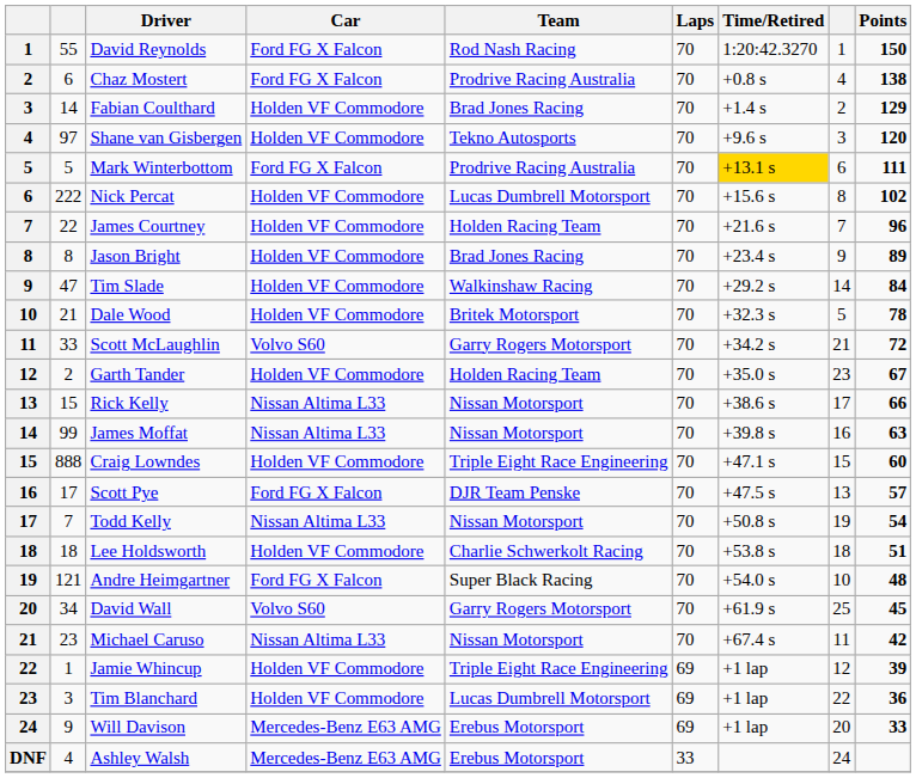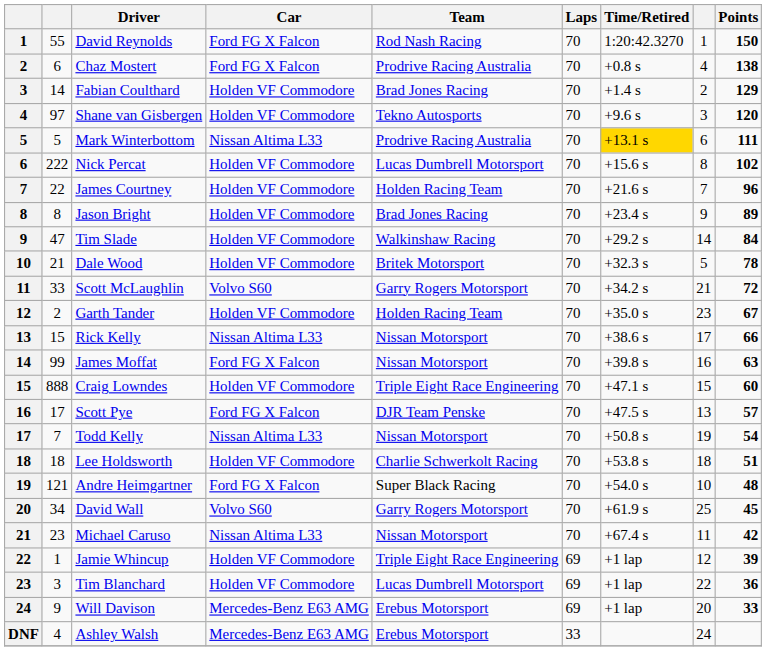Mark Winterbottom | Car: Ford FG X Falcon -> Nissan Altima L33
James Moffat | Car: Nissan Altima L33 -> Ford FG X Falcon
